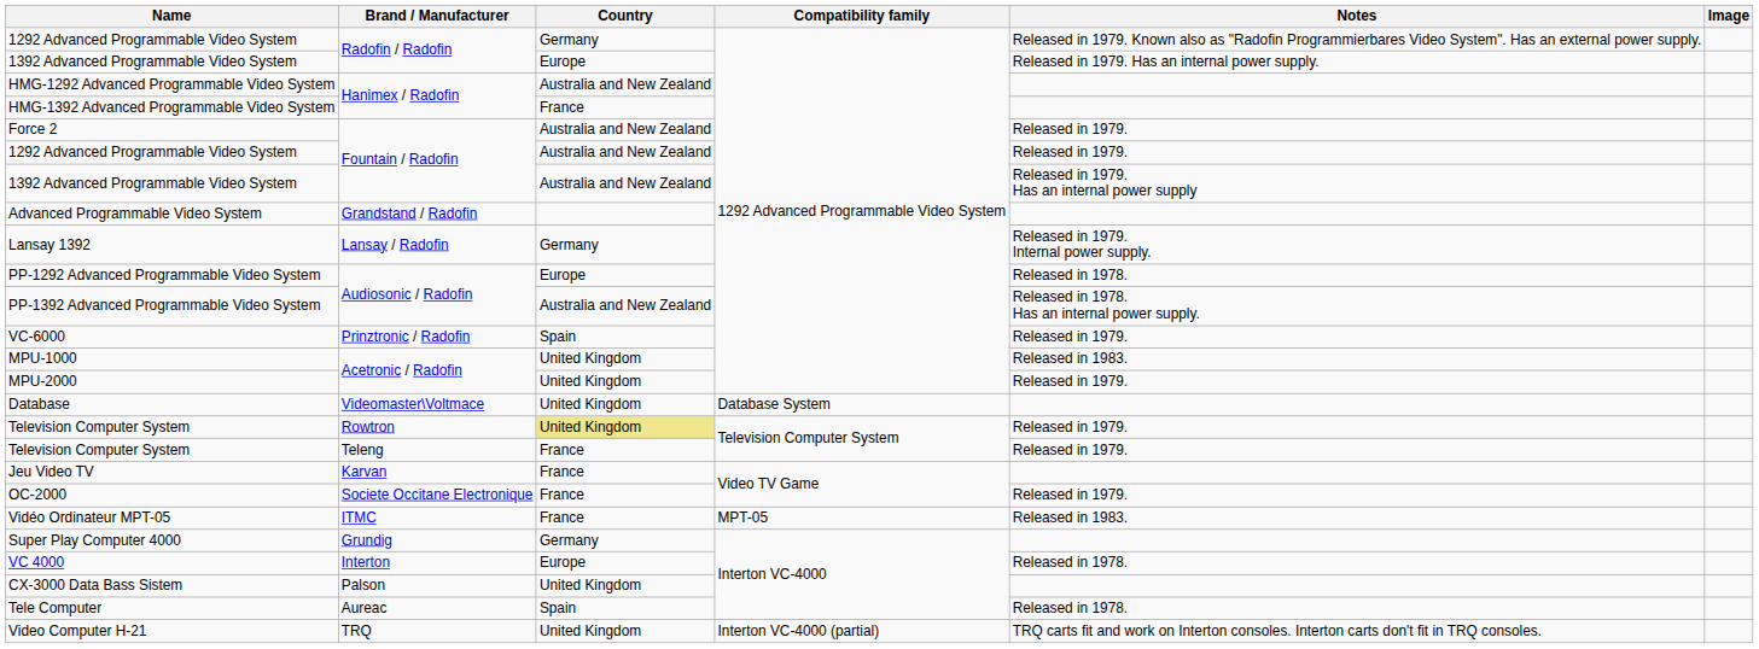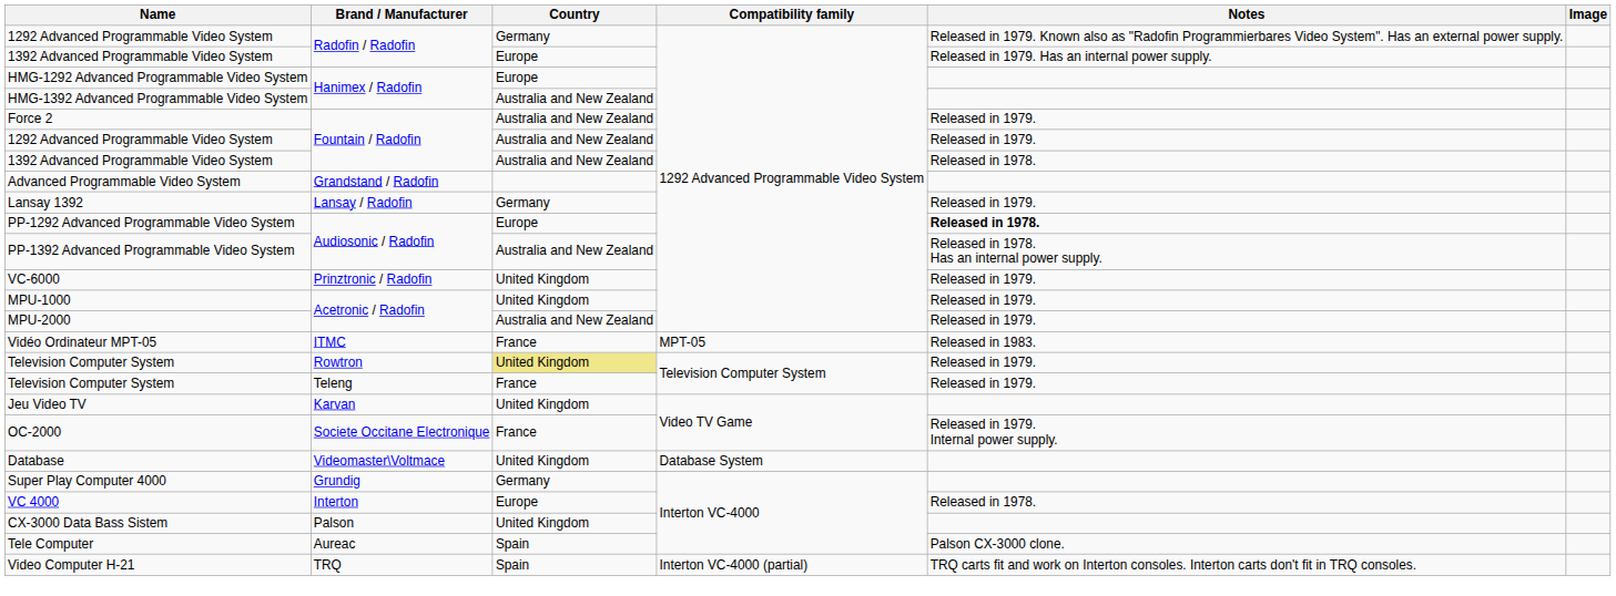HMG-1292 Advanced Programmable Video System | Country: Australia and New Zealand -> Europe
HMG-1392 Advanced Programmable Video System | Country: France -> Australia and New Zealand
1392 Advanced Programmable Video System / Fountain / Radofin | Notes: Released in 1979. Has an internal power supply -> Released in 1978.
Lansay 1392 | Notes: Released in 1979. Internal power supply. -> Released in 1979.
PP-1292 Advanced Programmable Video System | Notes: normal -> bold
VC-6000 | Country: Spain -> United Kingdom
MPU-1000 | Notes: Released in 1983. -> Released in 1979.
MPU-2000 | Country: United Kingdom -> Australia and New Zealand
rows swapped: Database <-> Vidéo Ordinateur MPT-05
Jeu Video TV | Country: France -> United Kingdom
OC-2000 | Notes: Released in 1979. -> Released in 1979. Internal power supply.
Tele Computer | Notes: Released in 1978. -> Palson CX-3000 clone.
Video Computer H-21 | Country: United Kingdom -> Spain
